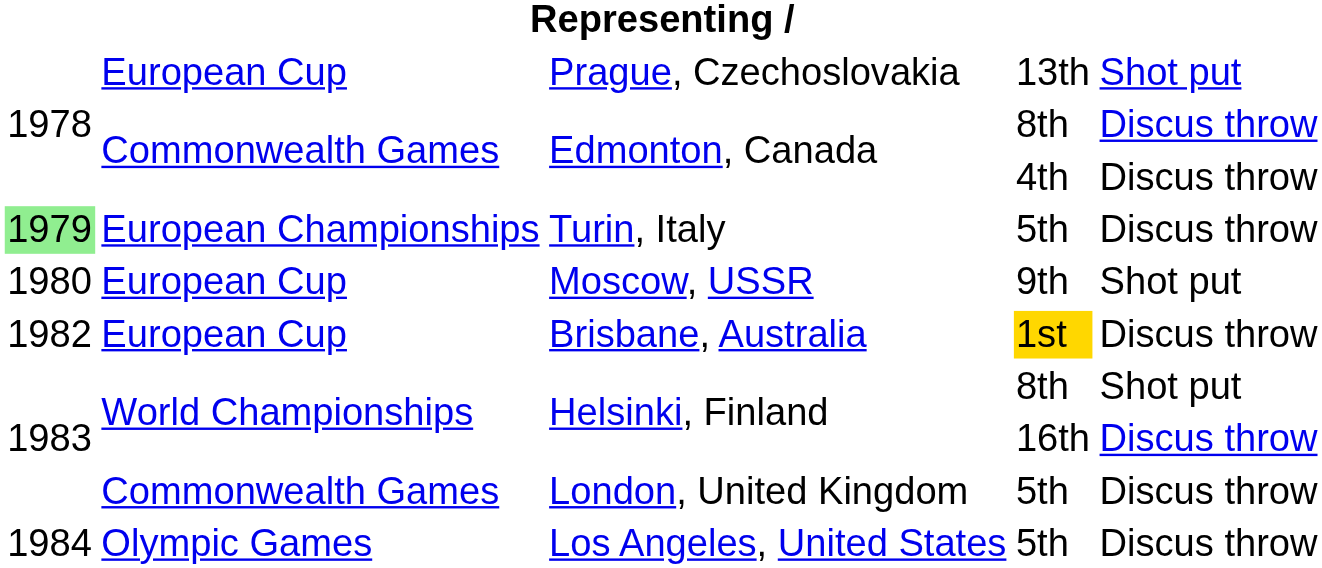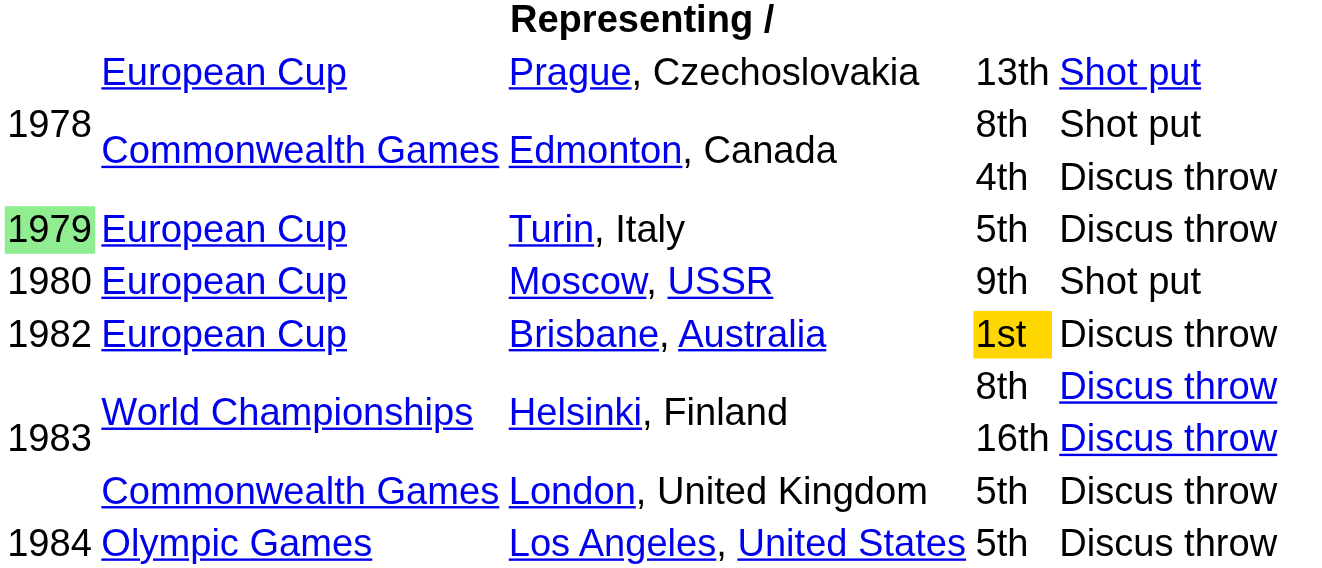Edmonton, Canada / 8th | column 5: Discus throw -> Shot put
Turin, Italy | column 2: European Championships -> European Cup
Helsinki, Finland / 8th | column 5: Shot put -> Discus throw
